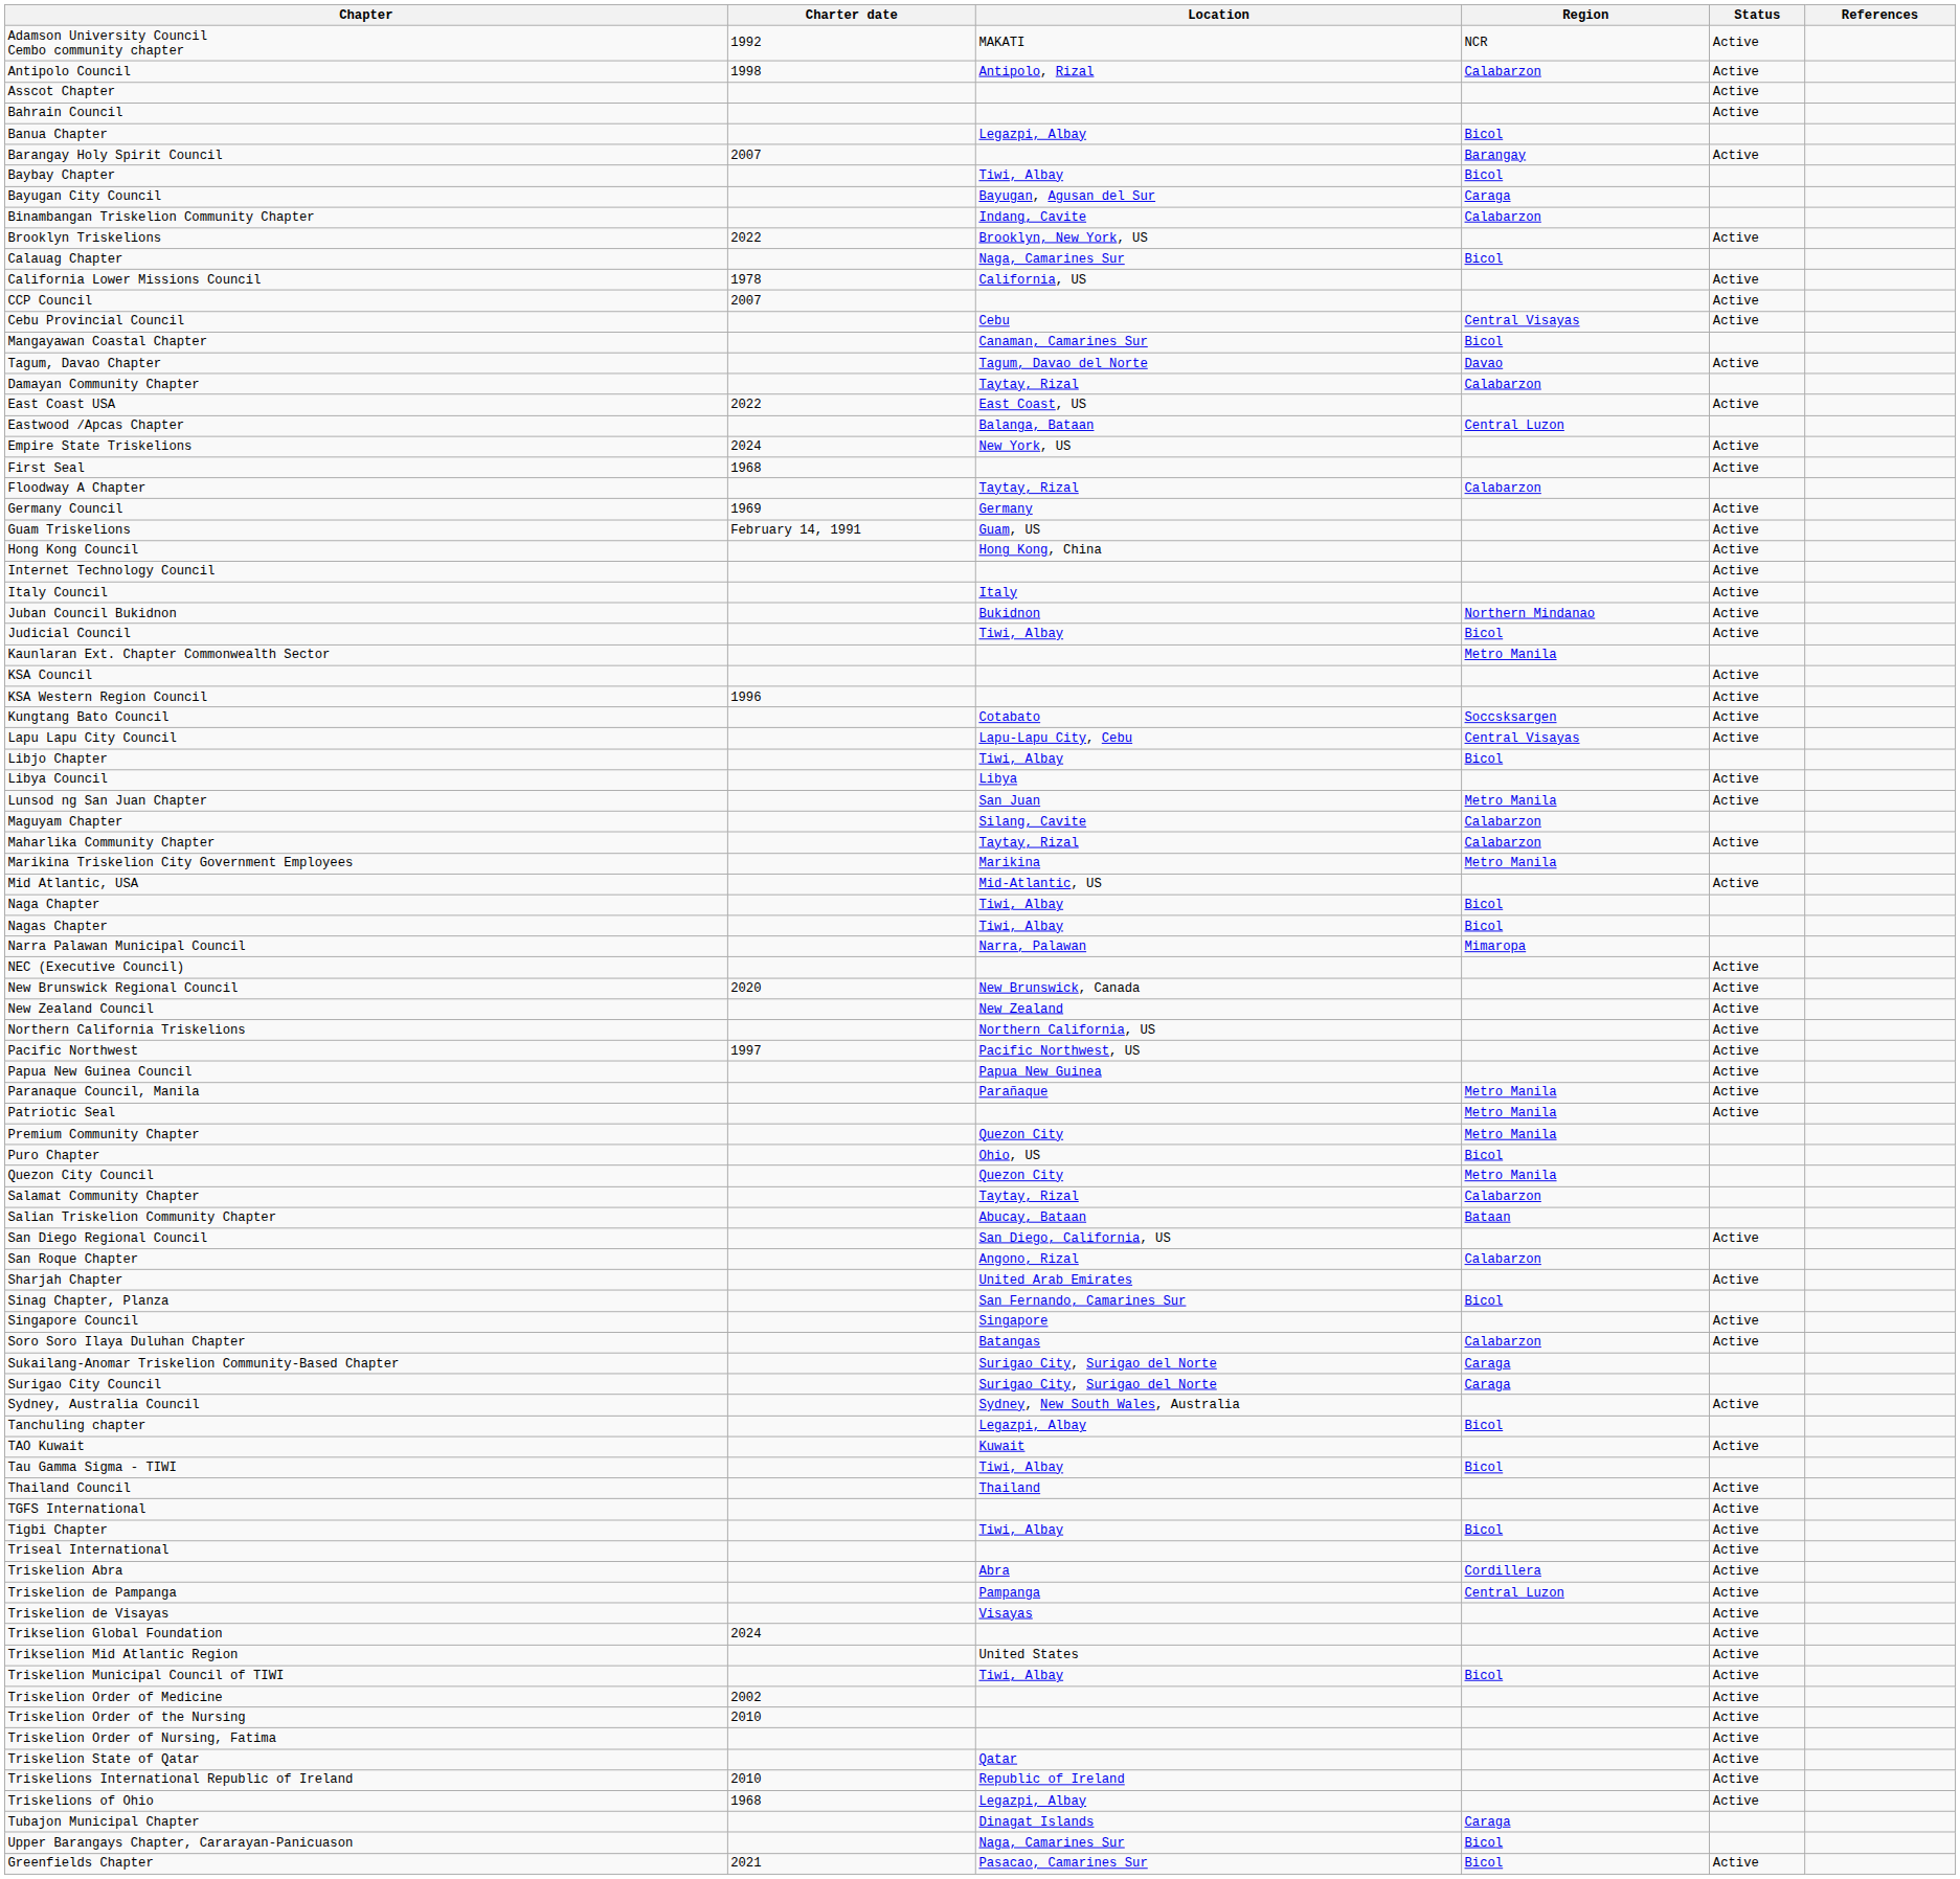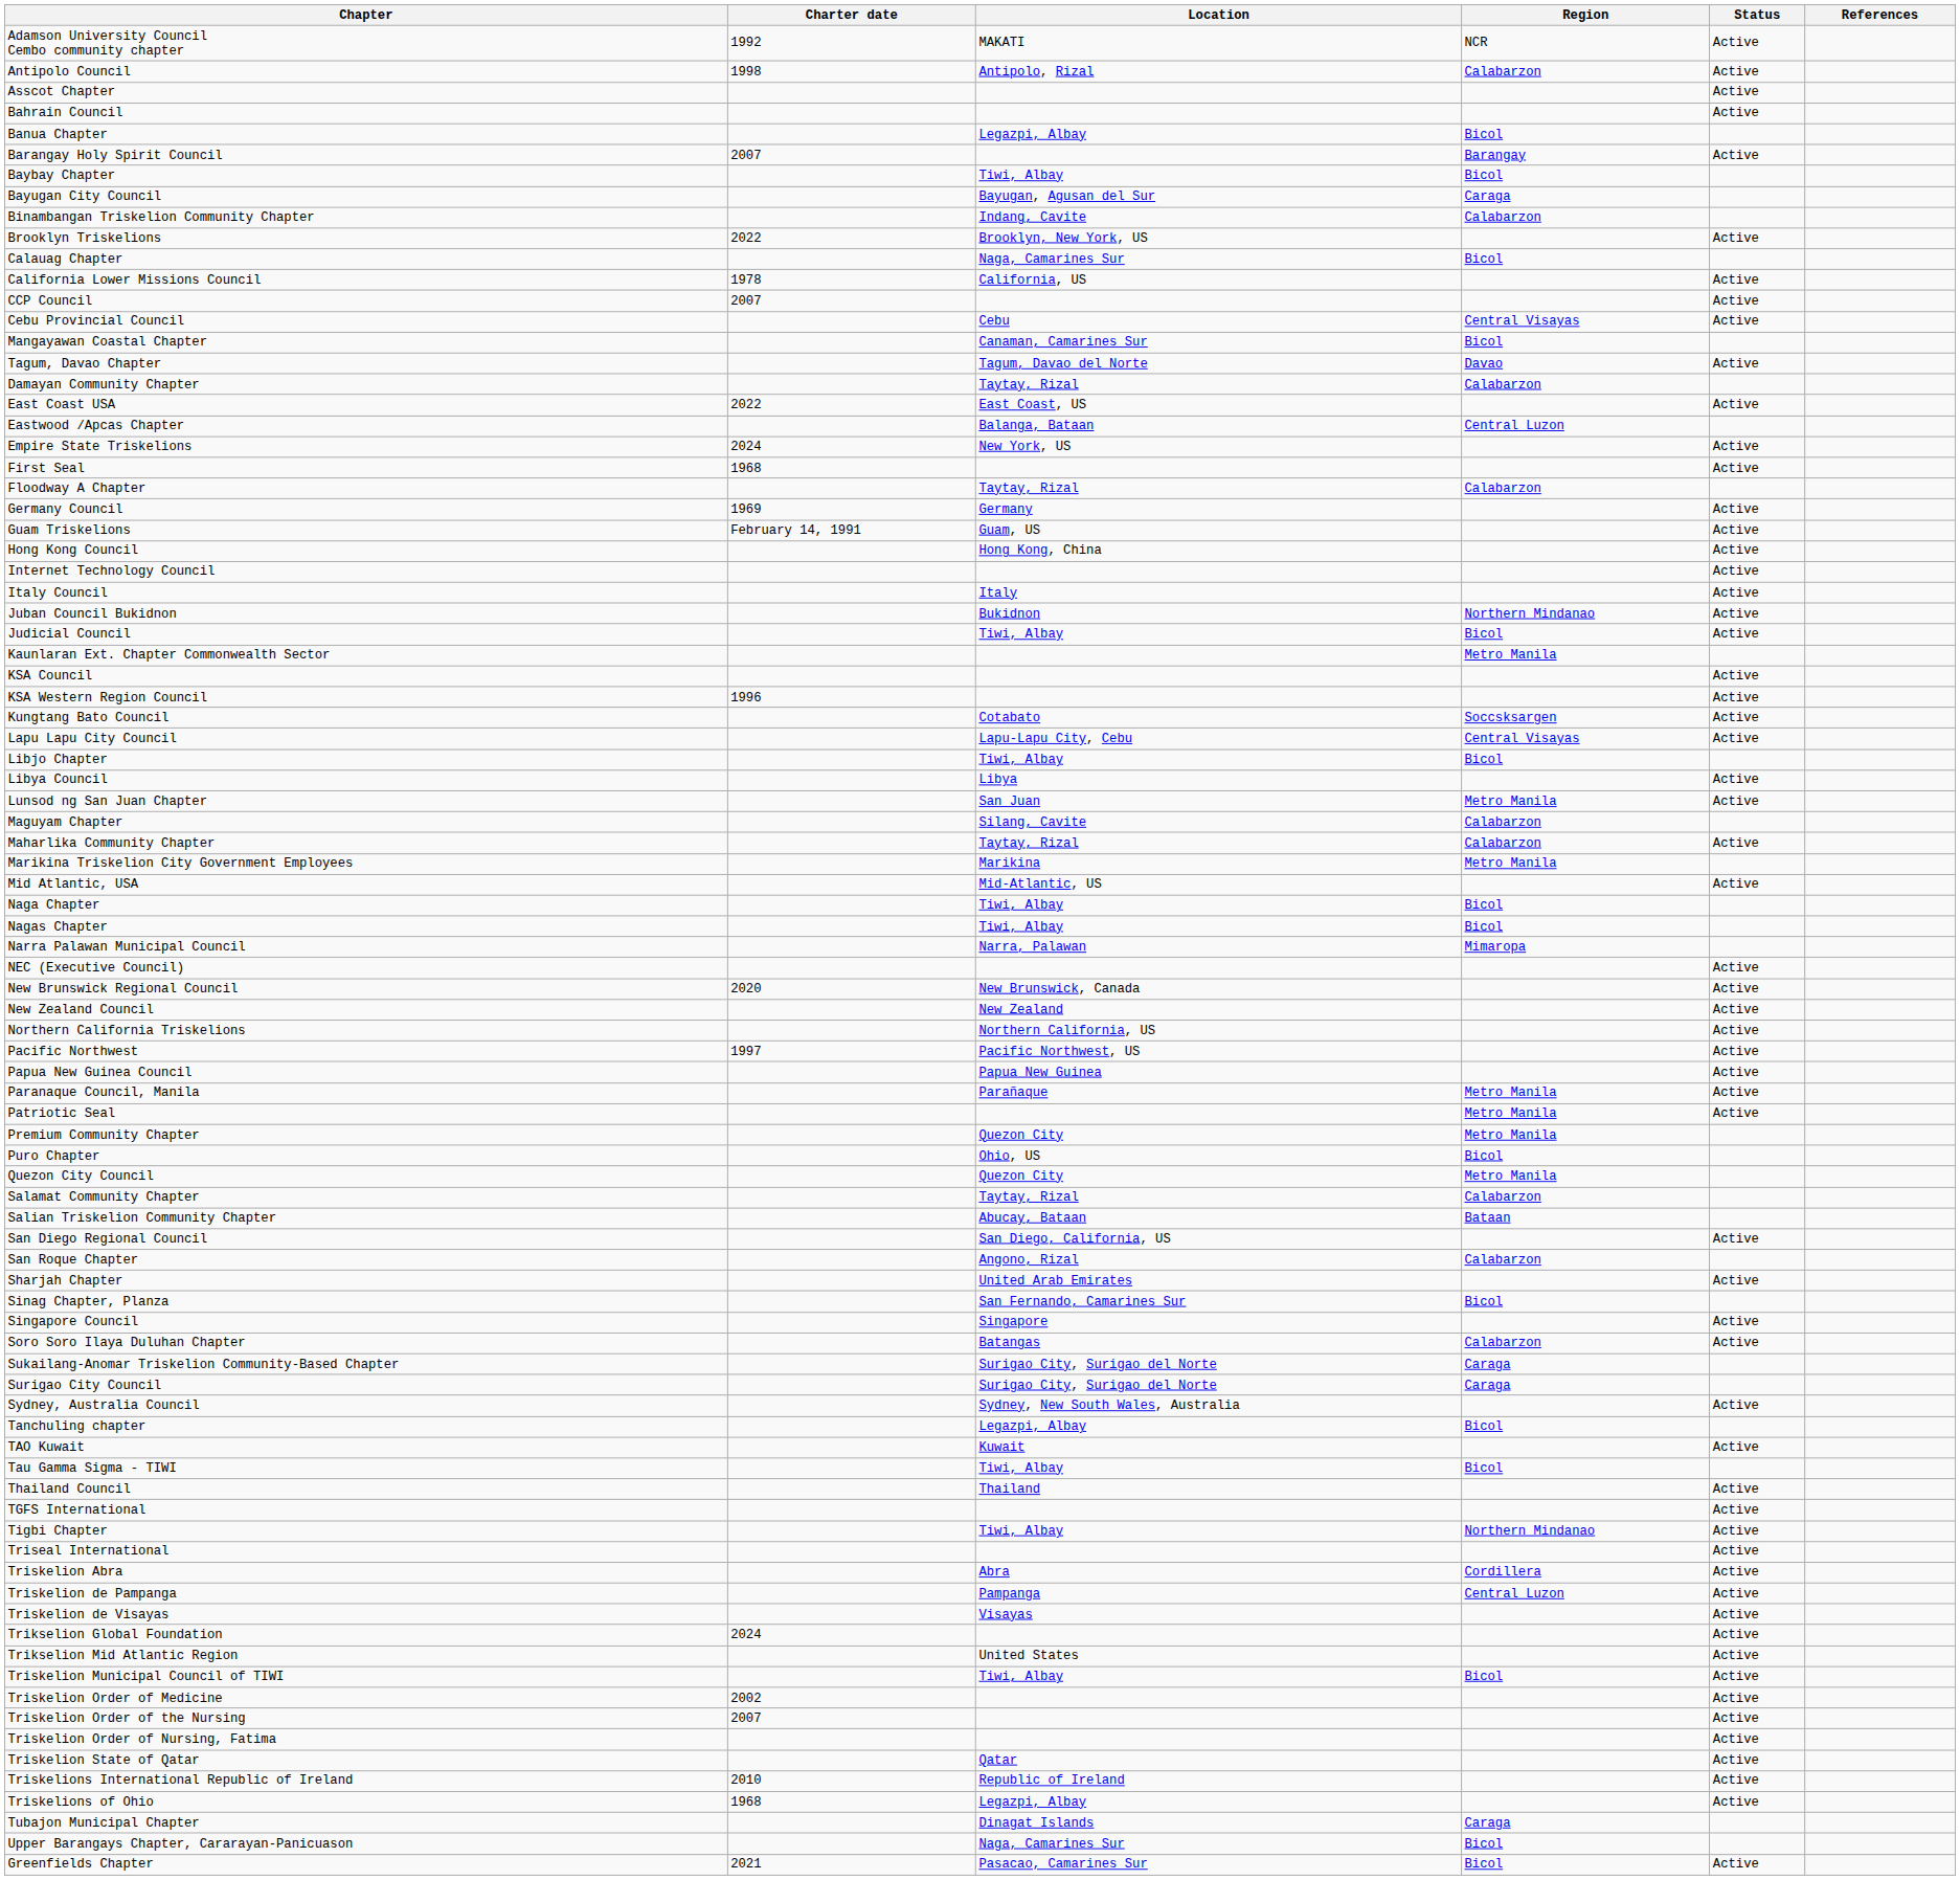Tigbi Chapter | Region: Bicol -> Northern Mindanao
Triskelion Order of the Nursing | Charter date: 2010 -> 2007
